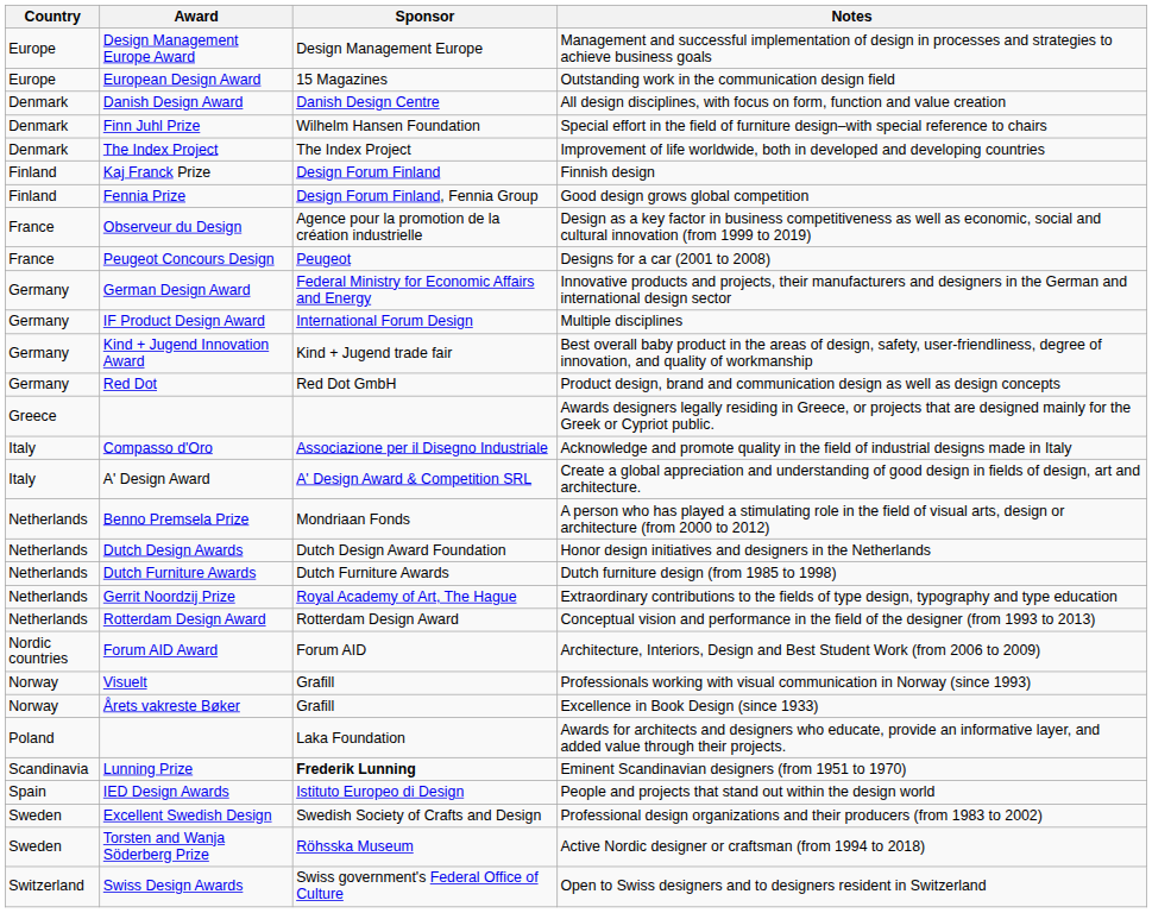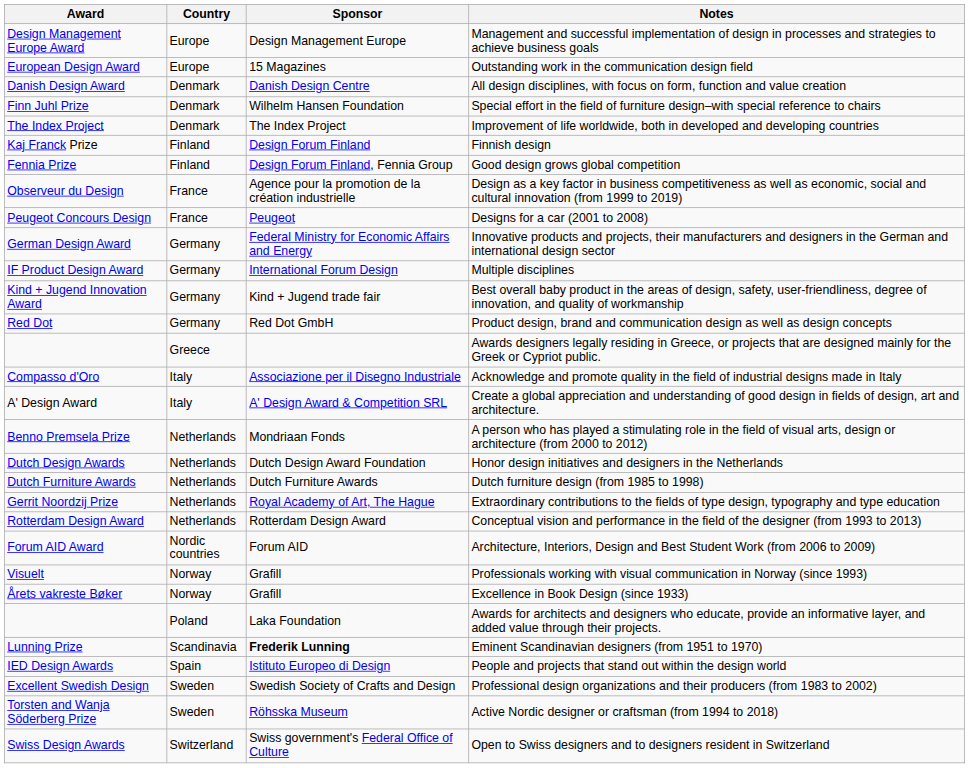columns swapped: Country <-> Award
